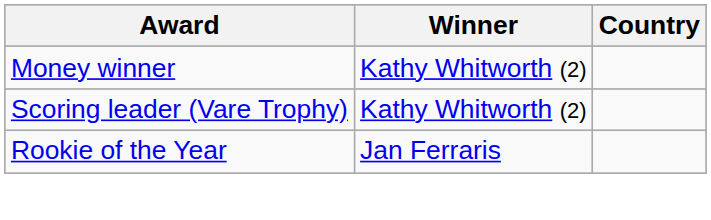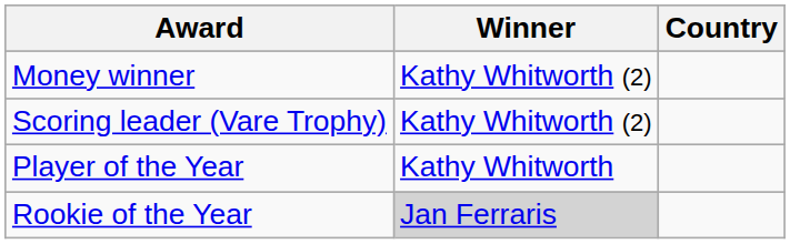+ row: Player of the Year | Kathy Whitworth
Rookie of the Year | Winner: no background -> lightgrey background
